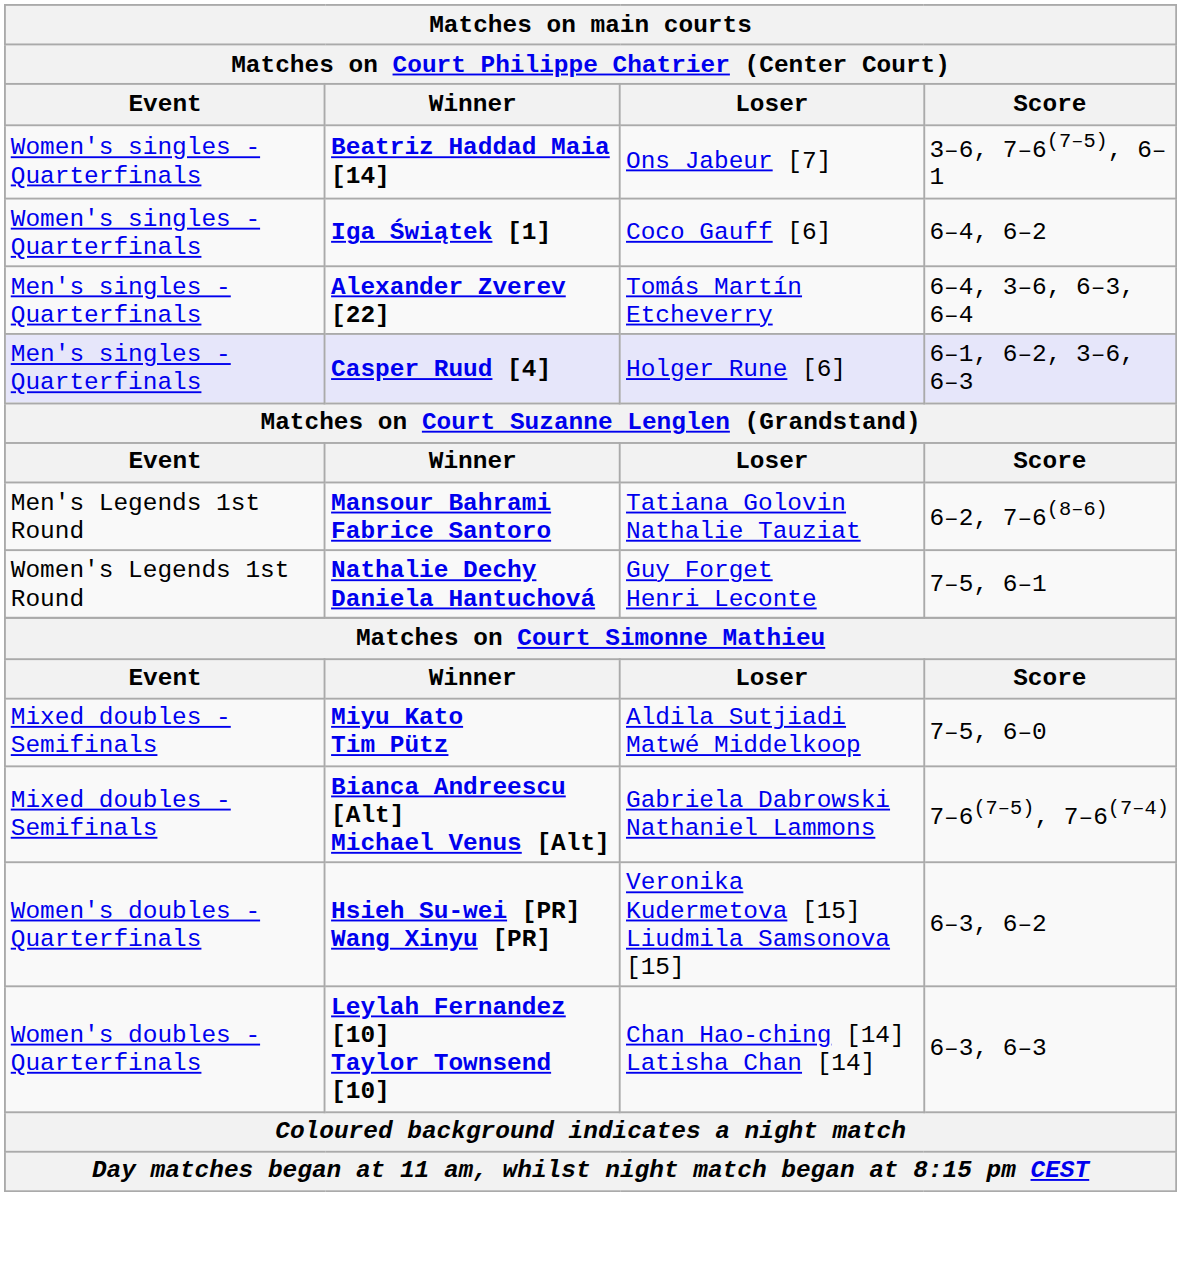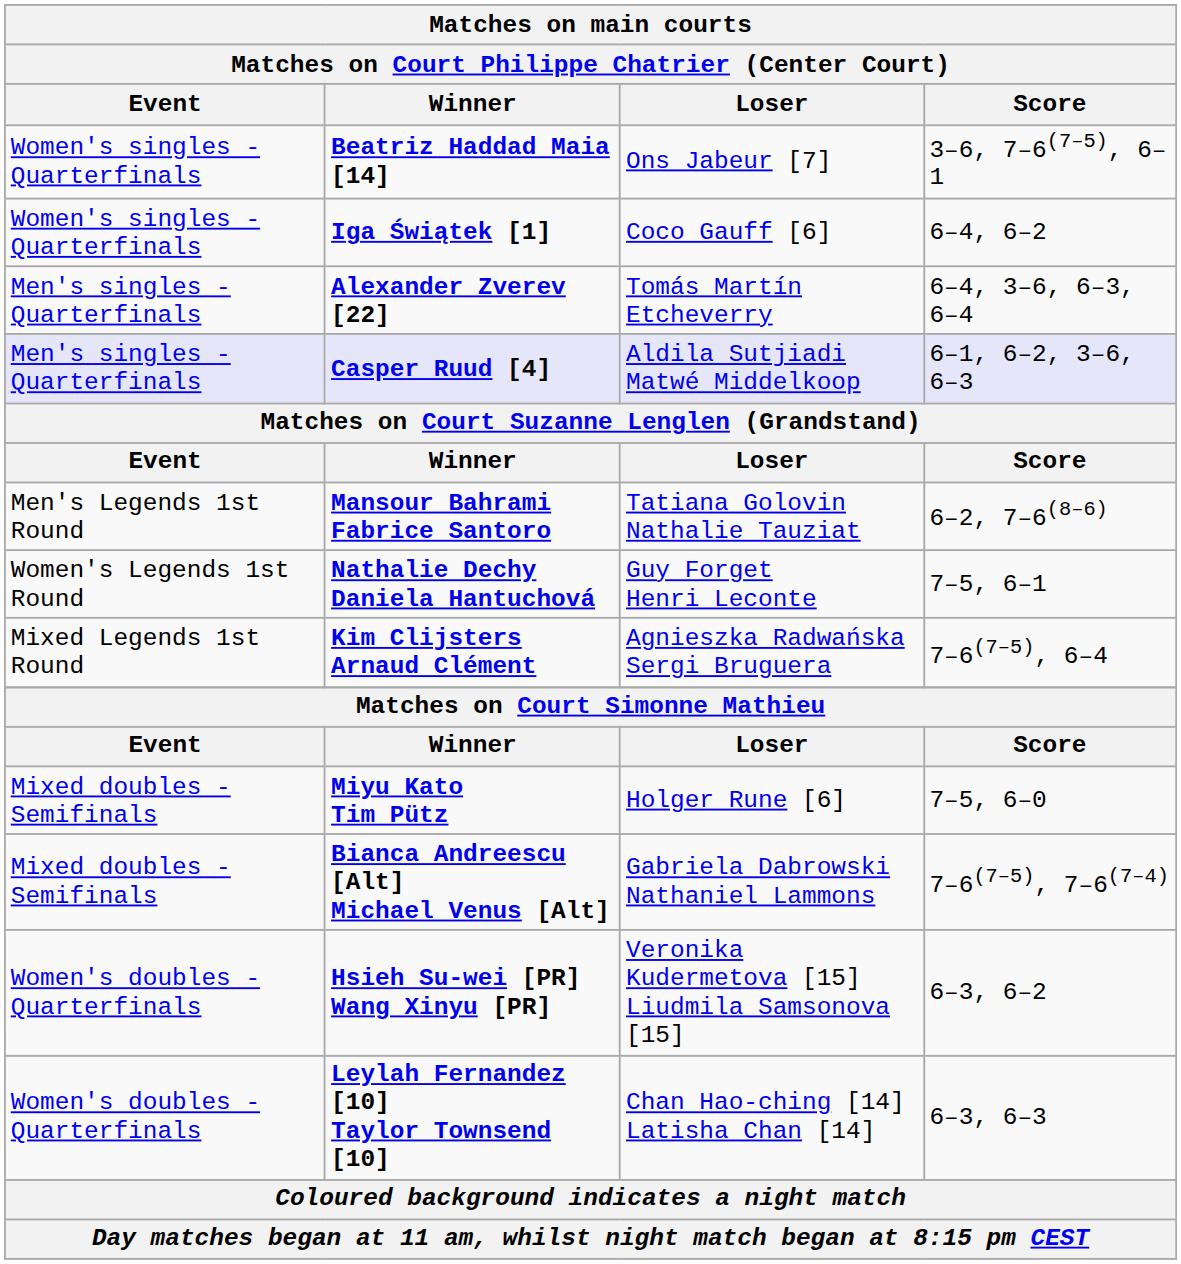Casper Ruud [4] | Loser: Holger Rune [6] -> Aldila Sutjiadi Matwé Middelkoop
+ row: Mixed Legends 1st Round | Kim Clijsters Arnaud Clément | Agnieszka Radwańska Sergi Bruguera | 7–6(7–5), 6–4
Miyu Kato Tim Pütz | Loser: Aldila Sutjiadi Matwé Middelkoop -> Holger Rune [6]
